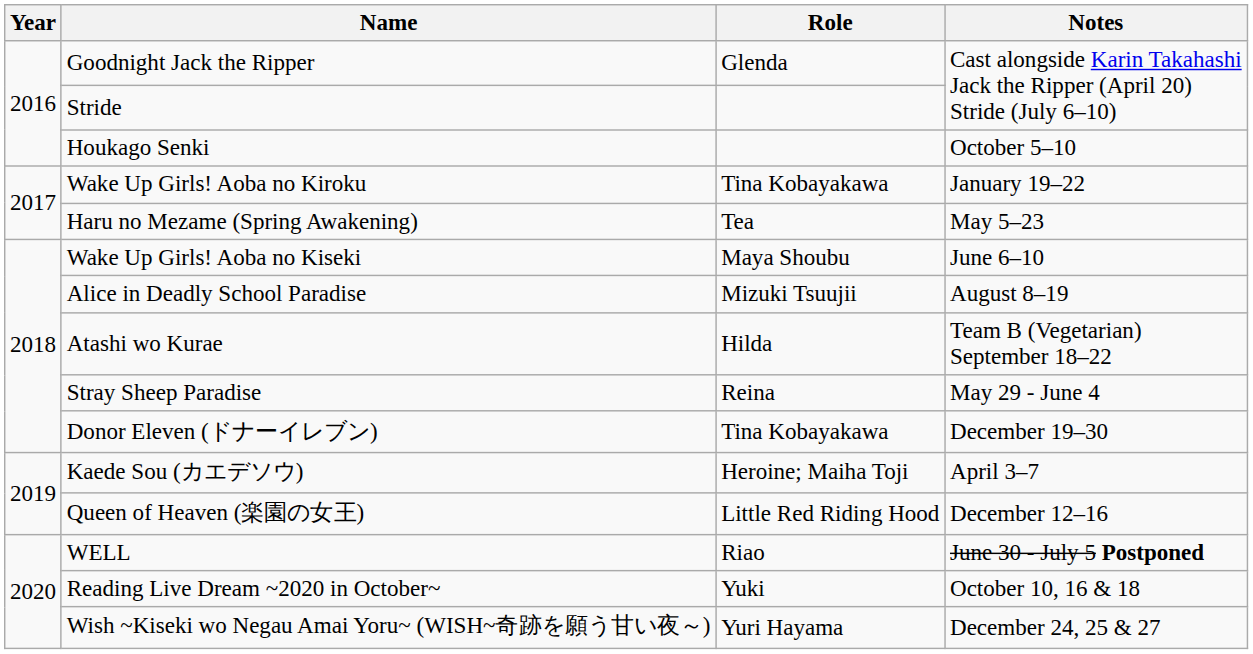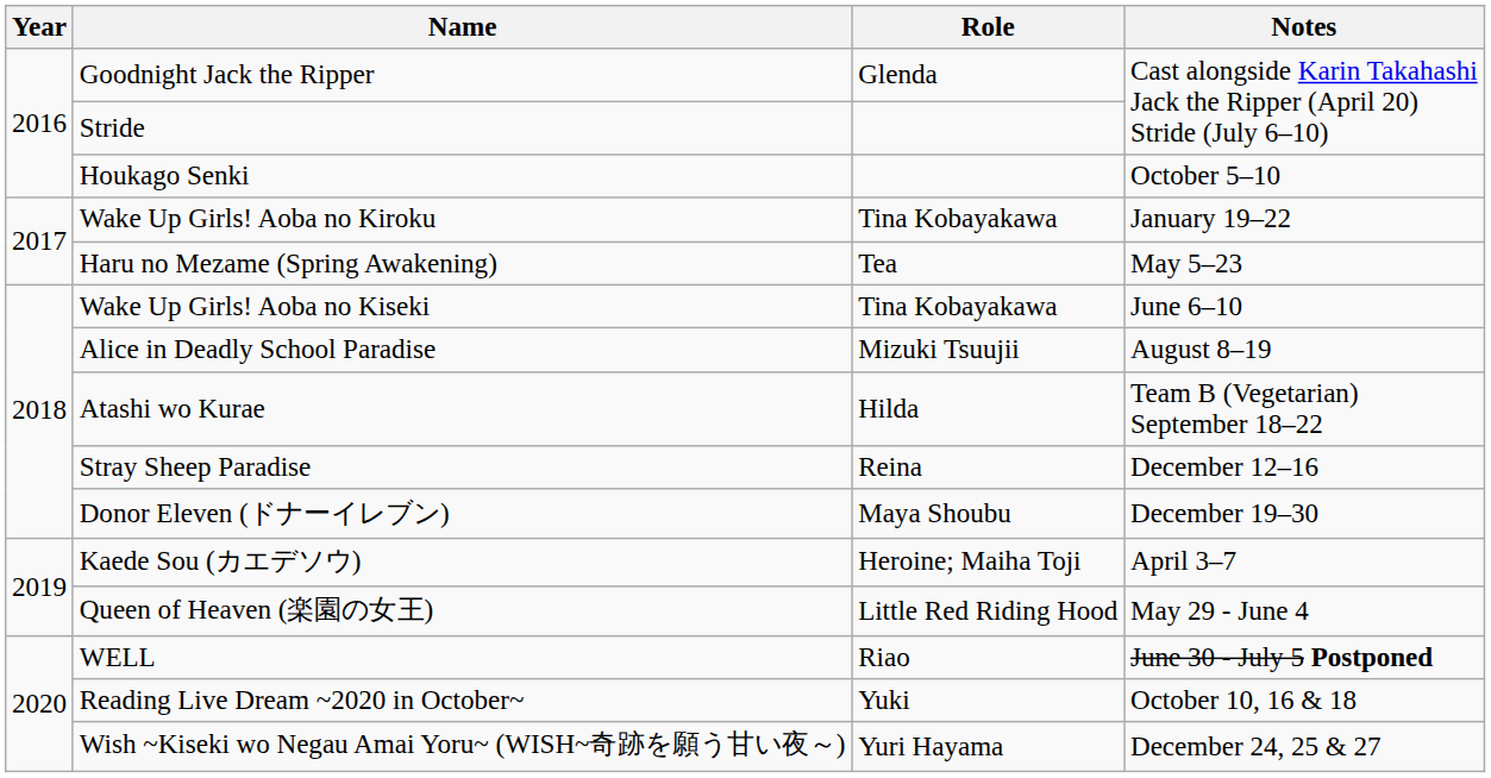Wake Up Girls! Aoba no Kiseki | Role: Maya Shoubu -> Tina Kobayakawa
Stray Sheep Paradise | Notes: May 29 - June 4 -> December 12–16
Donor Eleven (ドナーイレブン) | Role: Tina Kobayakawa -> Maya Shoubu
Queen of Heaven (楽園の女王) | Notes: December 12–16 -> May 29 - June 4
